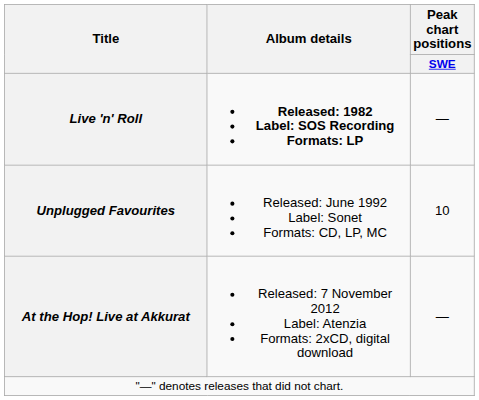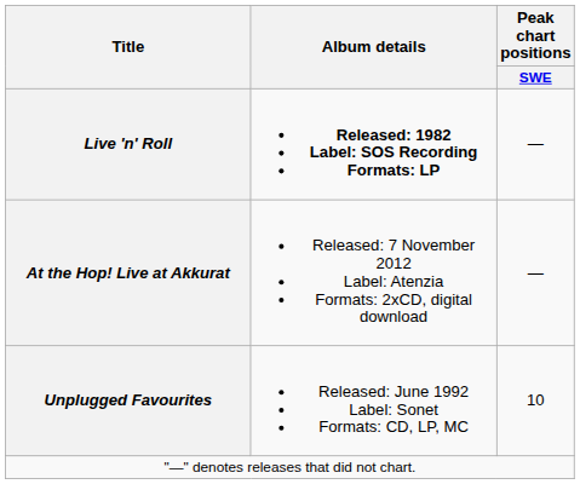rows swapped: Unplugged Favourites <-> At the Hop! Live at Akkurat
